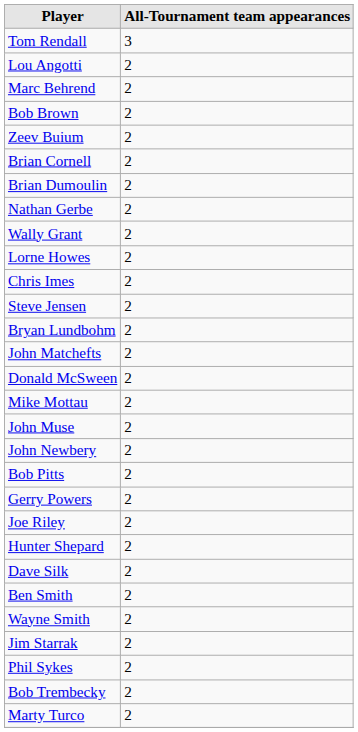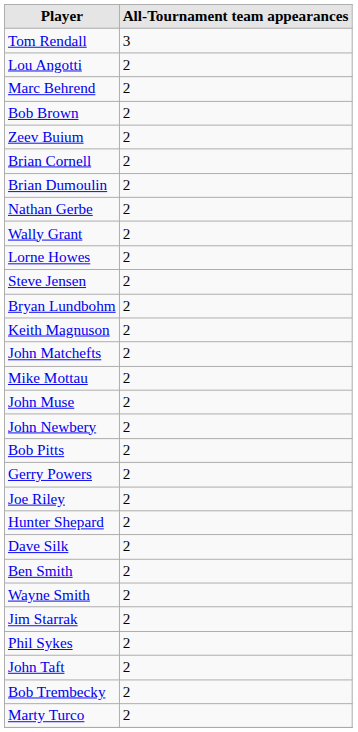- row: Chris Imes | 2
+ row: Keith Magnuson | 2
- row: Donald McSween | 2
+ row: John Taft | 2
